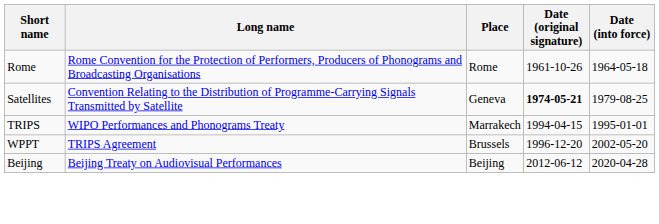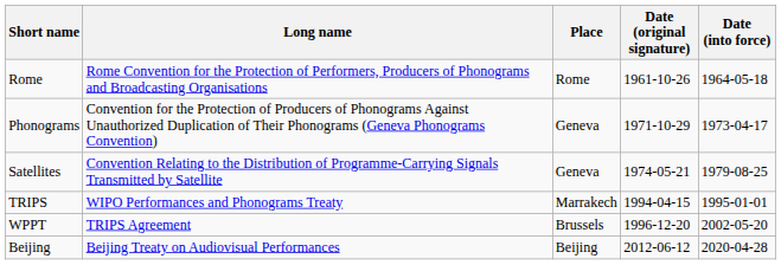+ row: Phonograms | Convention for the Protection of Producers of Phonograms Against Unauthorized Duplication of Their Phonograms (Geneva Phonograms Convention) | Geneva | 1971-10-29 | 1973-04-17
Satellites | Date (original signature): bold -> normal
